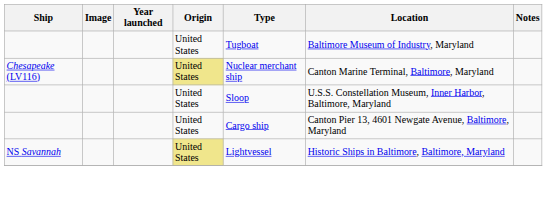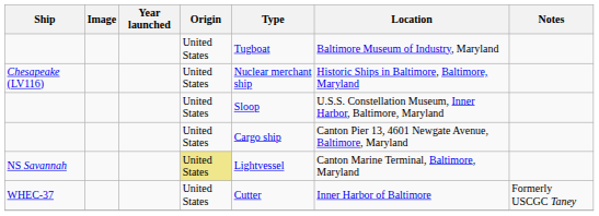Chesapeake (LV116) | Origin: khaki background -> no background
Chesapeake (LV116) | Location: Canton Marine Terminal, Baltimore, Maryland -> Historic Ships in Baltimore, Baltimore, Maryland
NS Savannah | Location: Historic Ships in Baltimore, Baltimore, Maryland -> Canton Marine Terminal, Baltimore, Maryland
+ row: WHEC-37 | United States | Cutter | Inner Harbor of Baltimore | Formerly USCGC Taney
